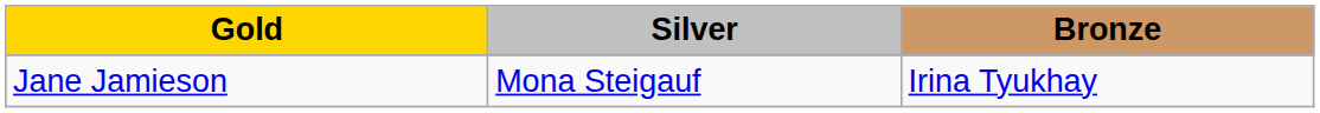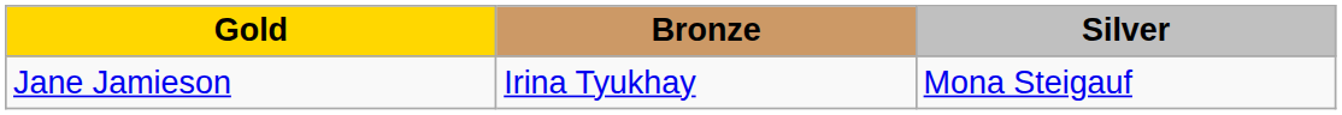columns swapped: Silver <-> Bronze
